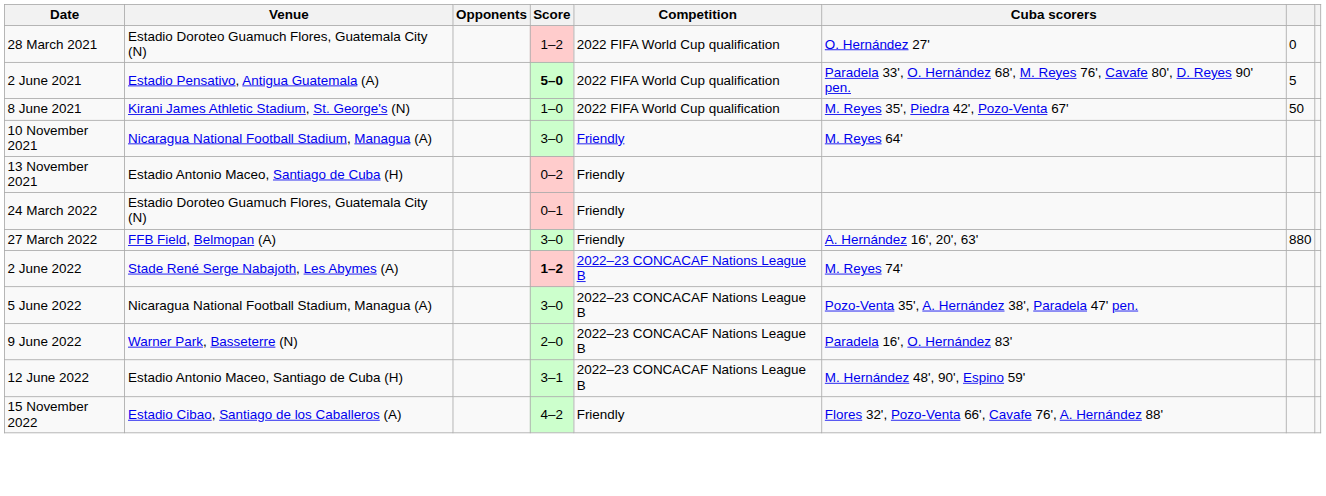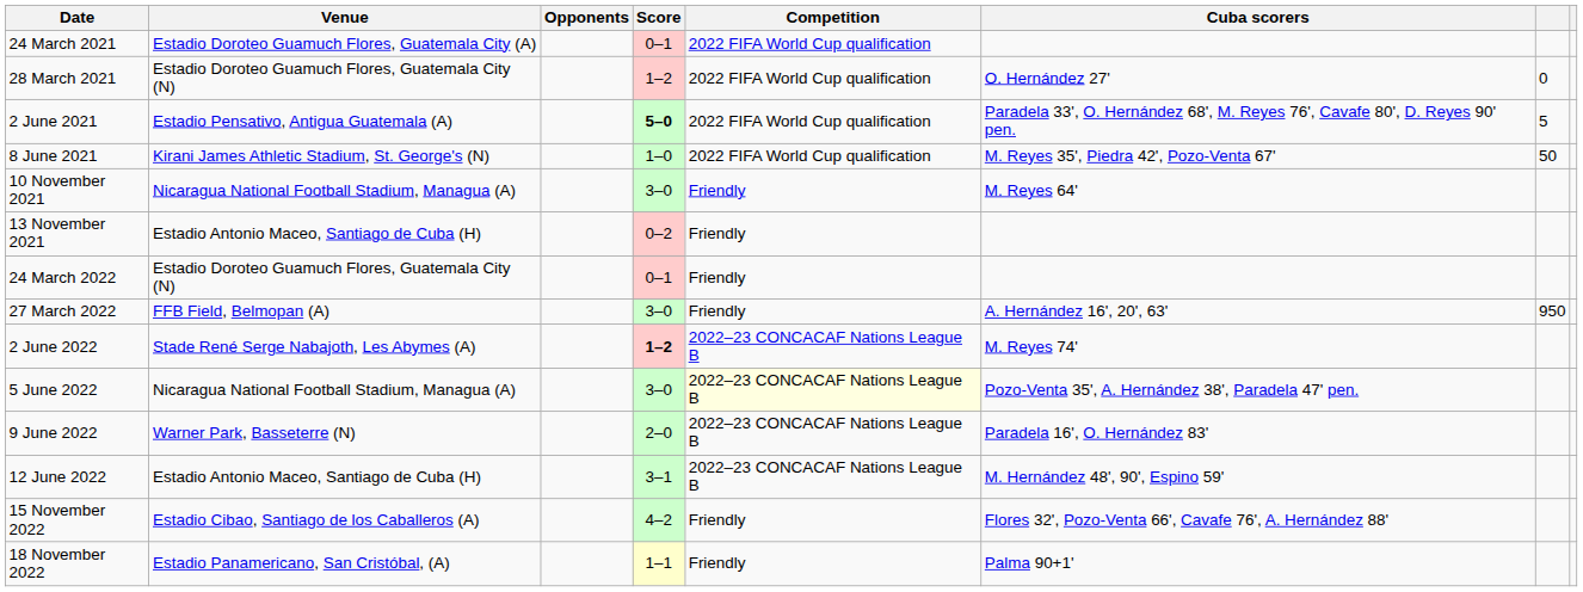+ row: 24 March 2021 | Estadio Doroteo Guamuch Flores, Guatemala City (A) | 0–1 | 2022 FIFA World Cup qualification
27 March 2022 | column 7: 880 -> 950
5 June 2022 | Competition: no background -> lightyellow background
+ row: 18 November 2022 | Estadio Panamericano, San Cristóbal, (A) | 1–1 | Friendly | Palma 90+1'
